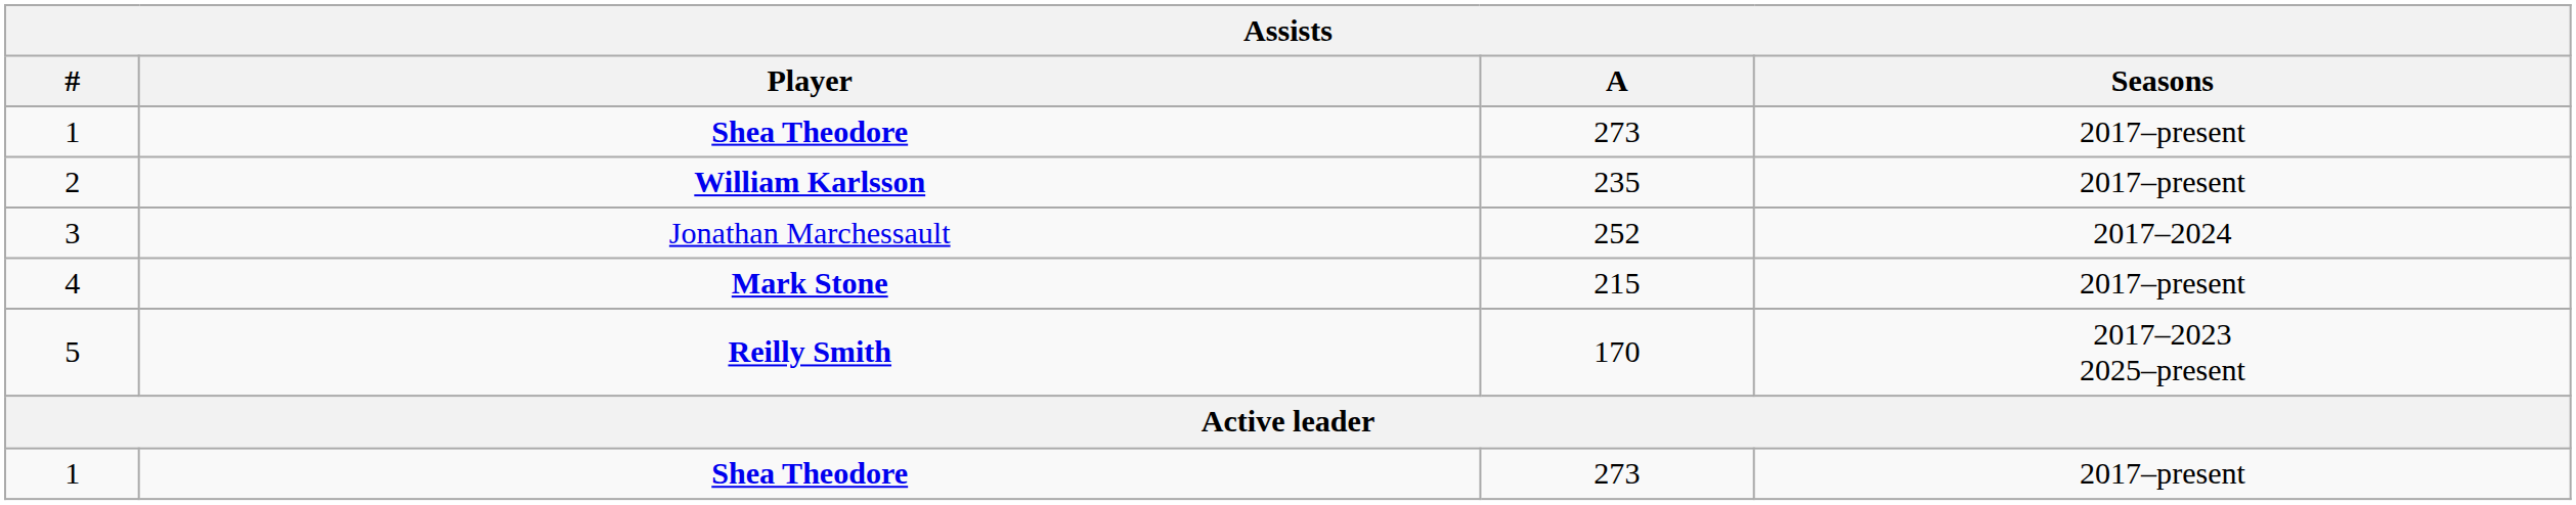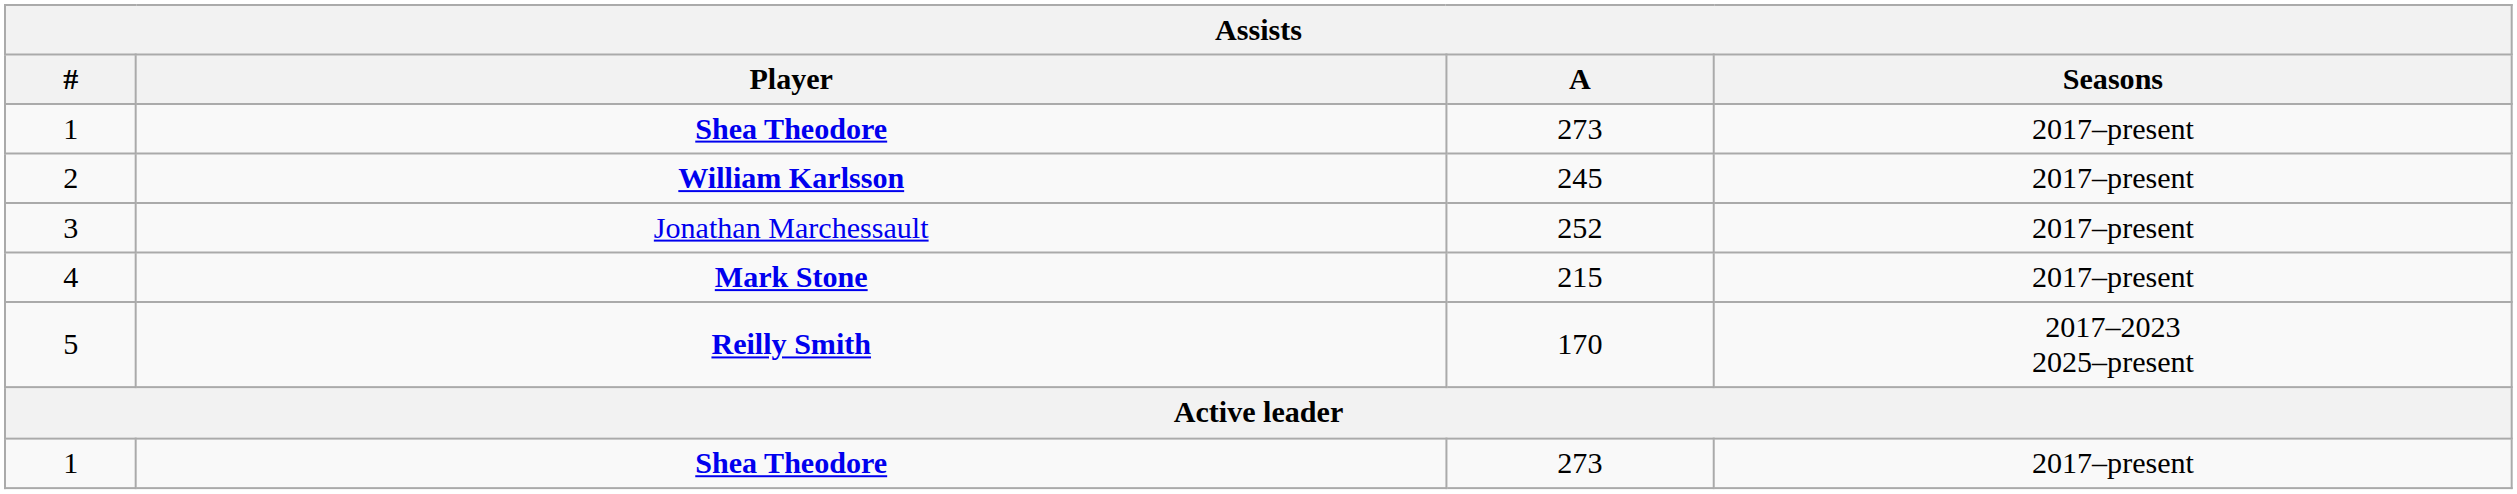2 | A: 235 -> 245
3 | Seasons: 2017–2024 -> 2017–present
